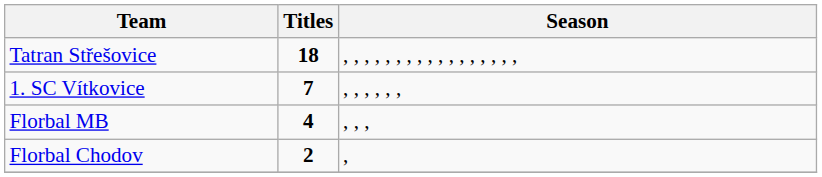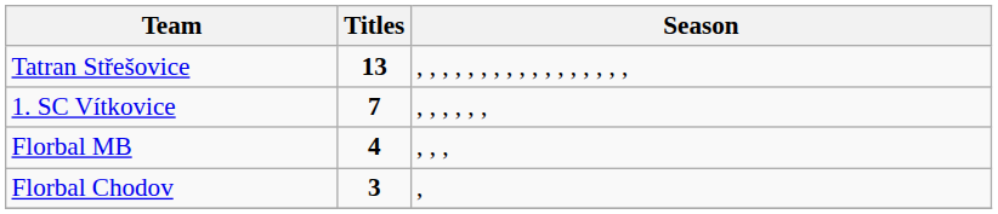Tatran Střešovice | Titles: 18 -> 13
Florbal Chodov | Titles: 2 -> 3
